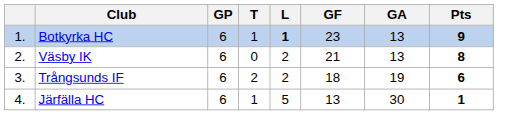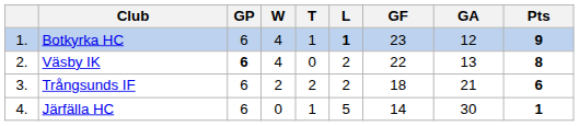+ column: W | 4 | 4 | 2 | 0
Botkyrka HC | GA: 13 -> 12
Väsby IK | GP: normal -> bold
Väsby IK | GF: 21 -> 22
Trångsunds IF | GA: 19 -> 21
Järfälla HC | GF: 13 -> 14
